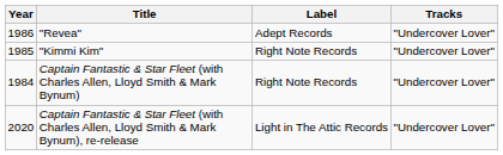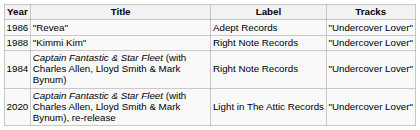"Kimmi Kim" | Year: 1985 -> 1988
